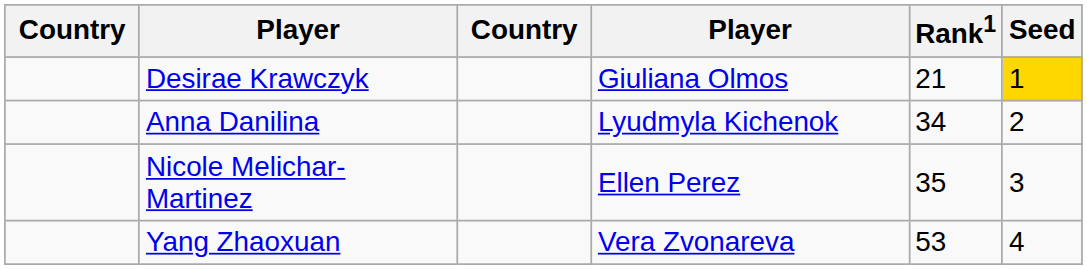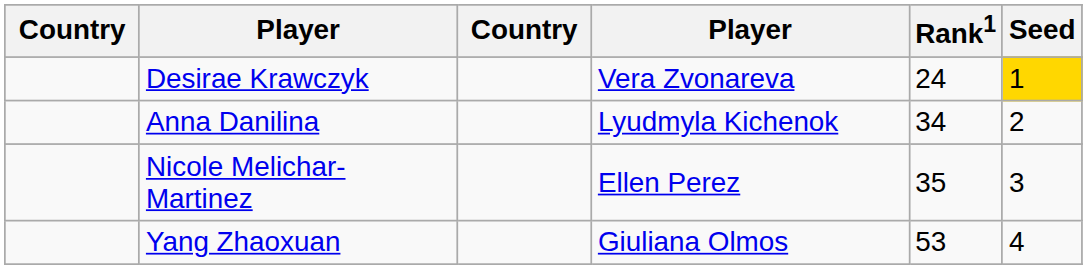Desirae Krawczyk | column 4: Giuliana Olmos -> Vera Zvonareva
Desirae Krawczyk | Rank1: 21 -> 24
Yang Zhaoxuan | column 4: Vera Zvonareva -> Giuliana Olmos
